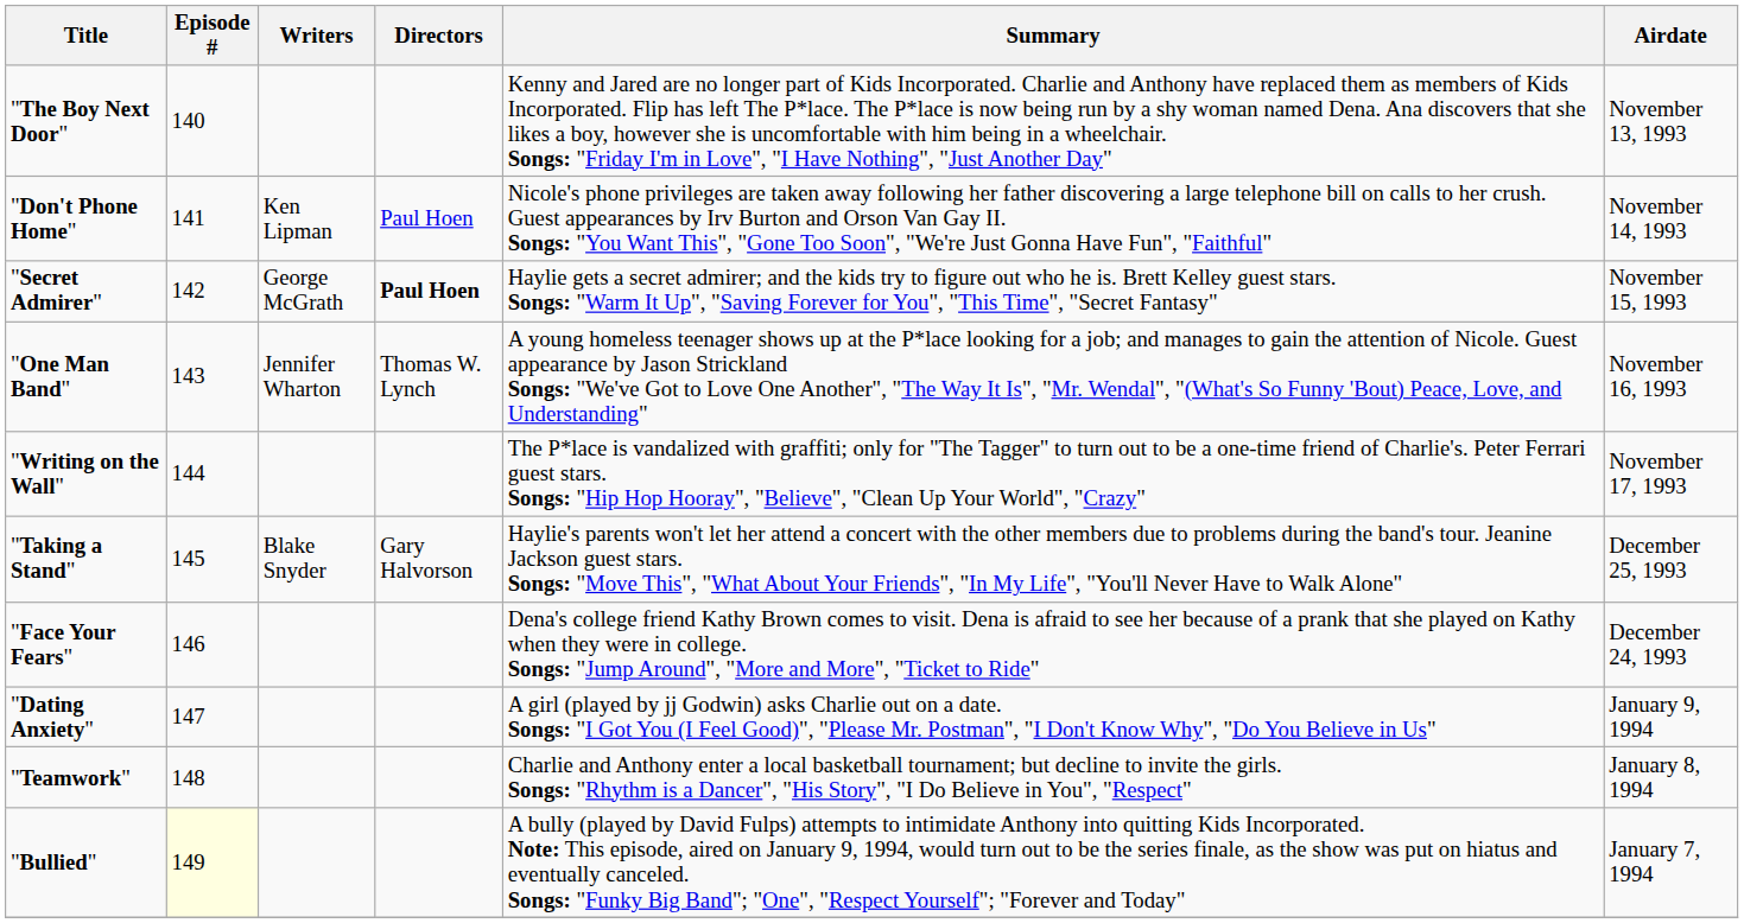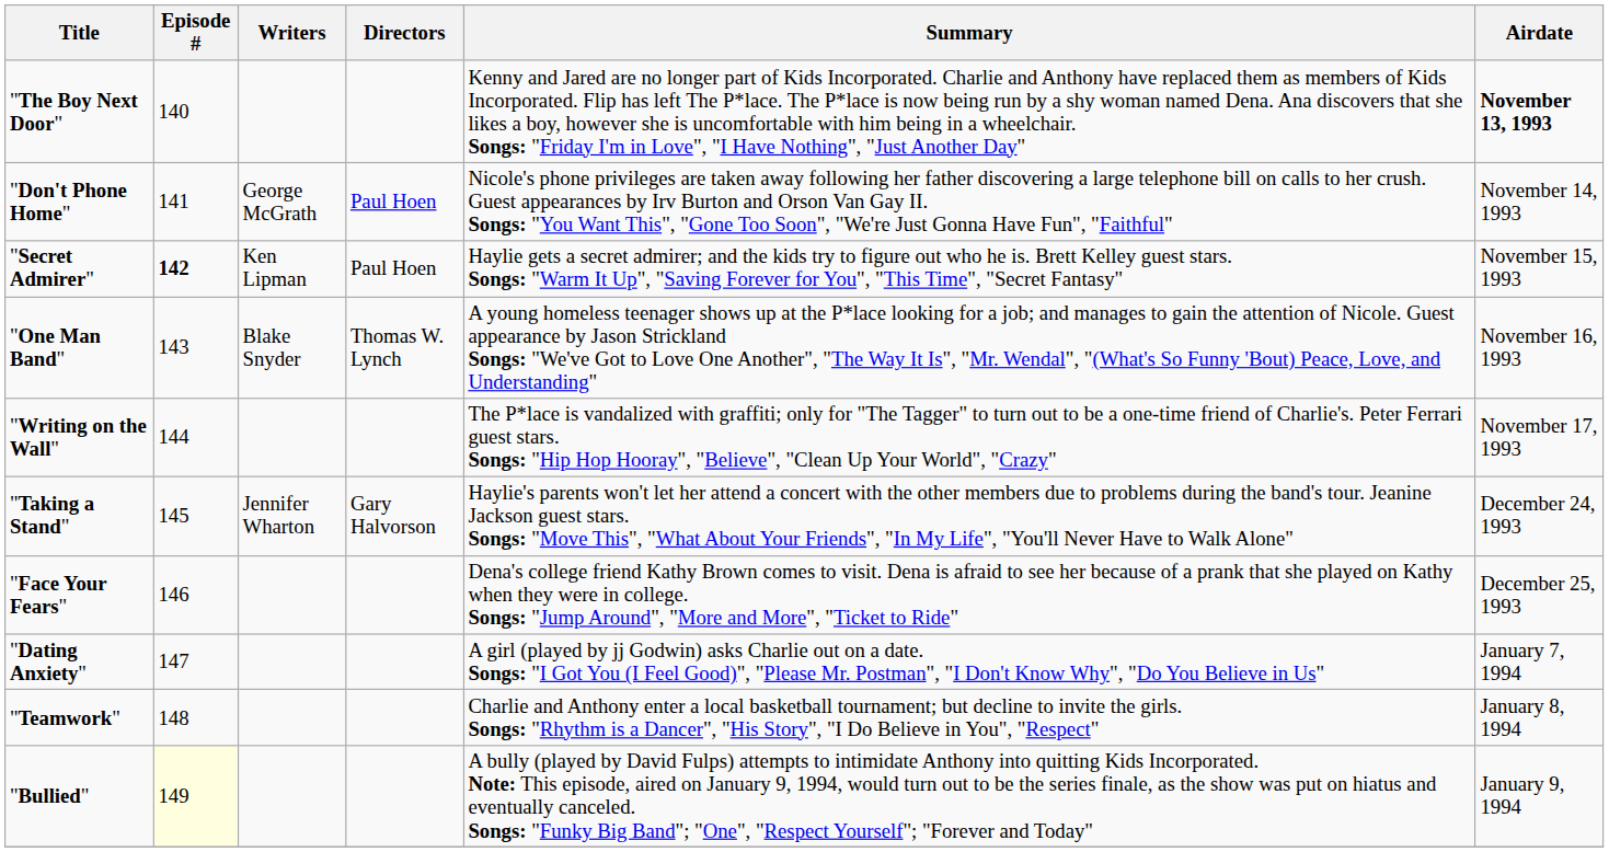"The Boy Next Door" | Airdate: normal -> bold
"Don't Phone Home" | Writers: Ken Lipman -> George McGrath
"Secret Admirer" | Episode #: normal -> bold
"Secret Admirer" | Writers: George McGrath -> Ken Lipman
"Secret Admirer" | Directors: bold -> normal
"One Man Band" | Writers: Jennifer Wharton -> Blake Snyder
"Taking a Stand" | Writers: Blake Snyder -> Jennifer Wharton
"Taking a Stand" | Airdate: December 25, 1993 -> December 24, 1993
"Face Your Fears" | Airdate: December 24, 1993 -> December 25, 1993
"Dating Anxiety" | Airdate: January 9, 1994 -> January 7, 1994
"Bullied" | Airdate: January 7, 1994 -> January 9, 1994
